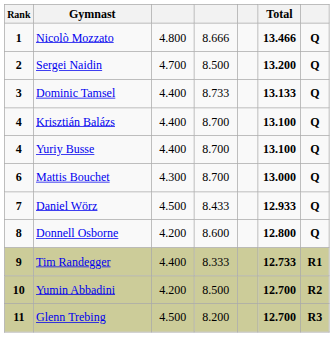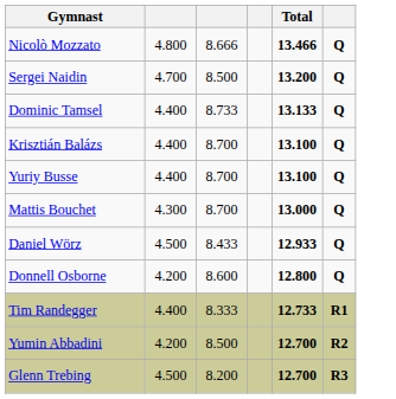- column: Rank | 1 | 2 | 3 | 4 | 4 | 6 | 7 | 8 | 9 | 10 | 11
